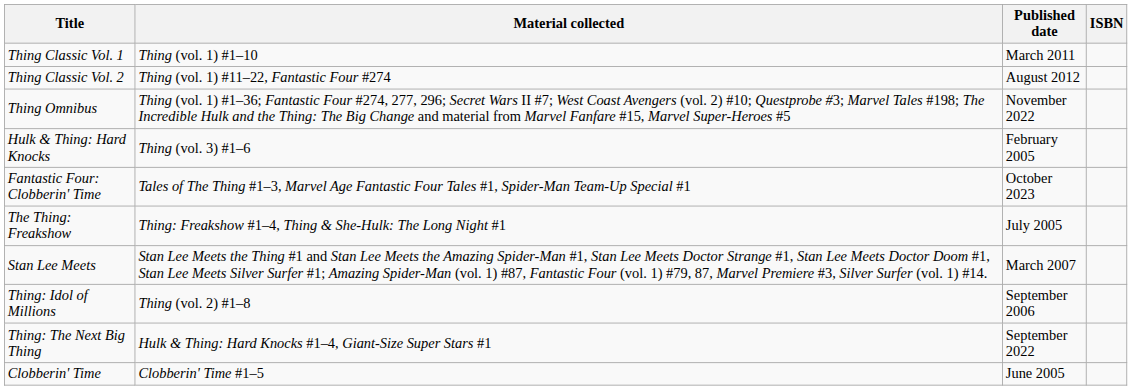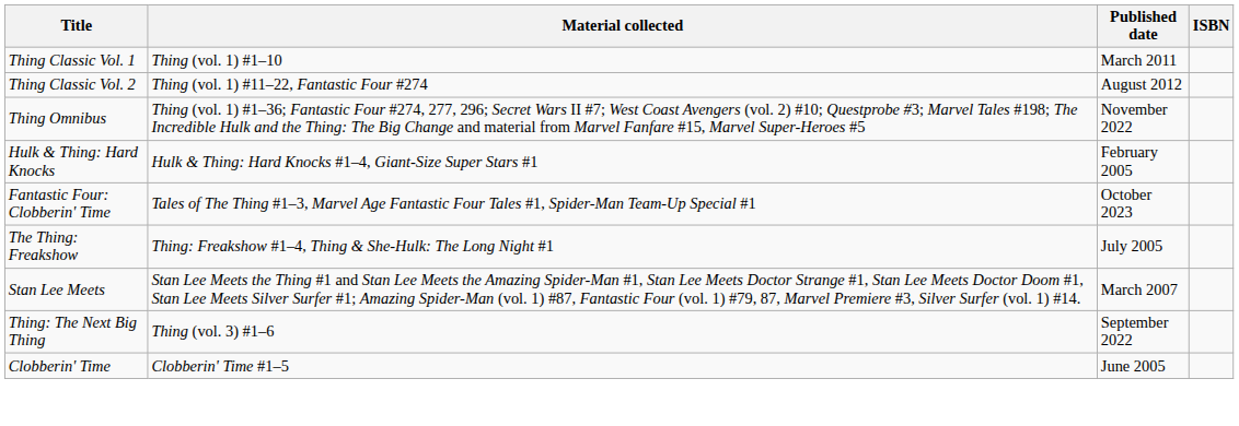Hulk & Thing: Hard Knocks | Material collected: Thing (vol. 3) #1–6 -> Hulk & Thing: Hard Knocks #1–4, Giant-Size Super Stars #1
- row: Thing: Idol of Millions | Thing (vol. 2) #1–8 | September 2006
Thing: The Next Big Thing | Material collected: Hulk & Thing: Hard Knocks #1–4, Giant-Size Super Stars #1 -> Thing (vol. 3) #1–6
